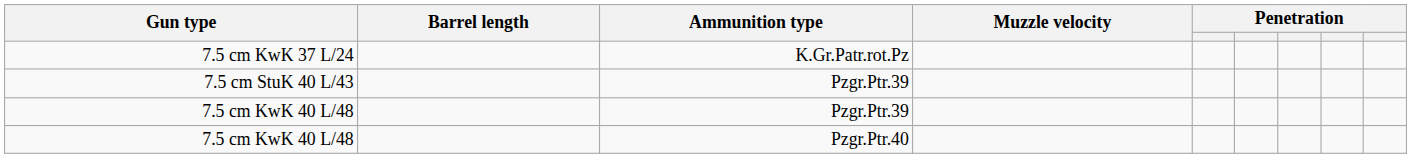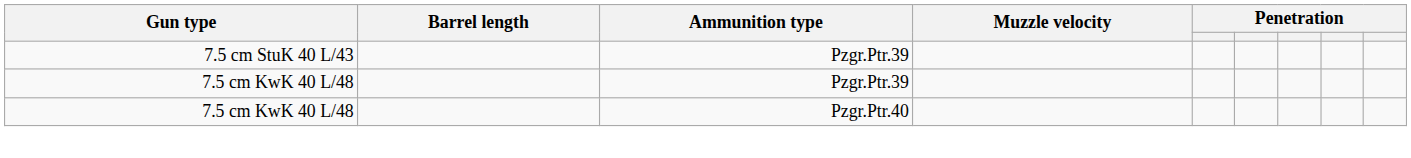- row: 7.5 cm KwK 37 L/24 | K.Gr.Patr.rot.Pz
